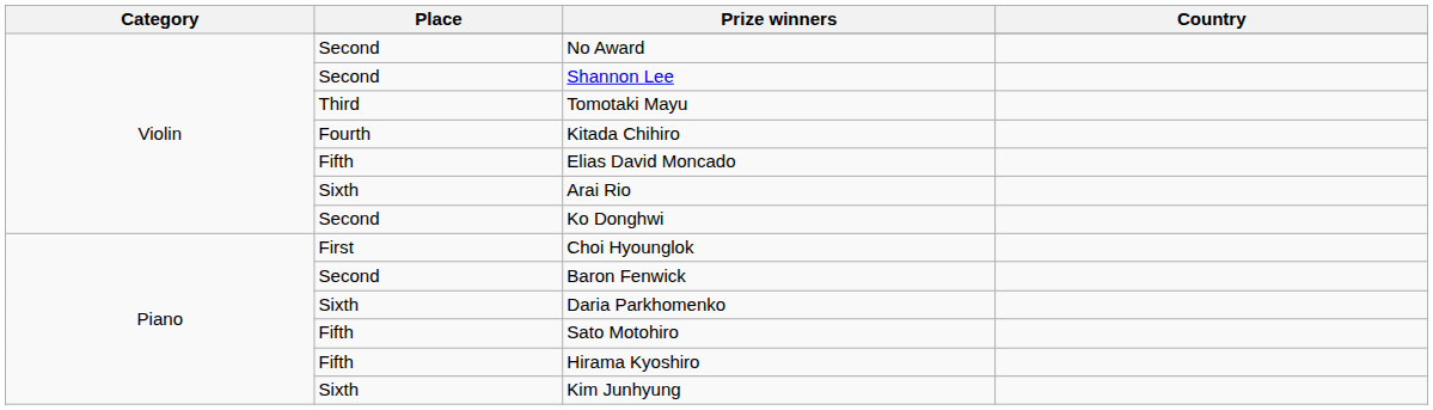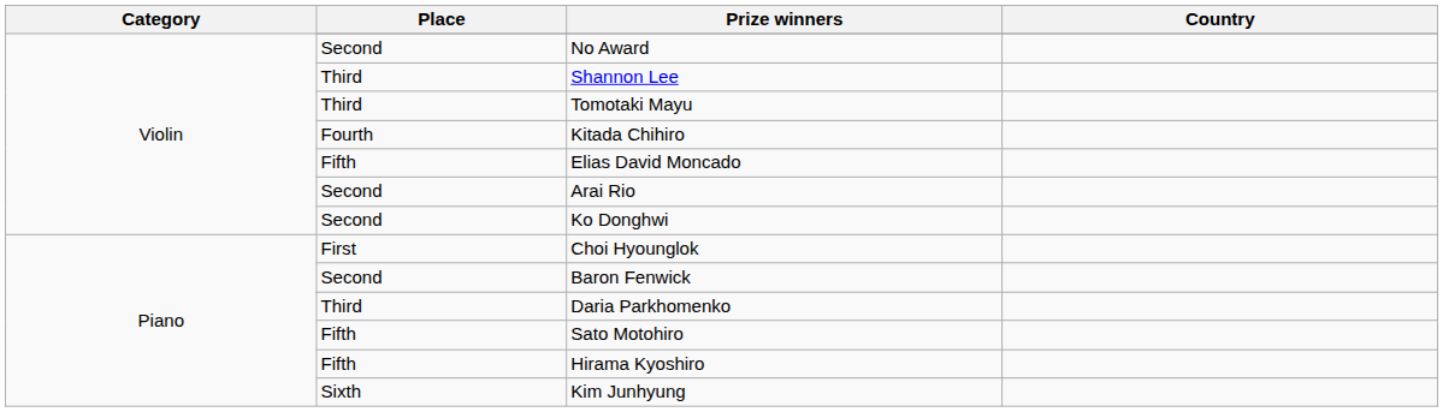Shannon Lee | Place: Second -> Third
Arai Rio | Place: Sixth -> Second
Daria Parkhomenko | Place: Sixth -> Third
